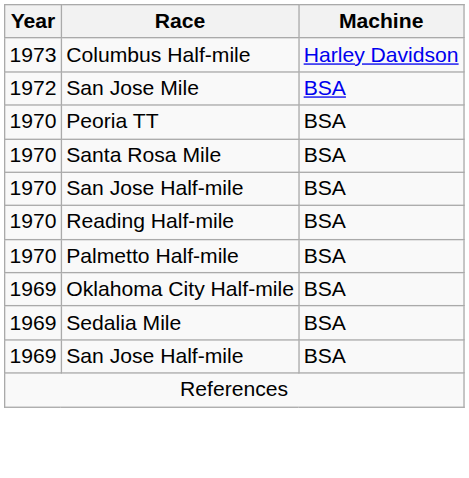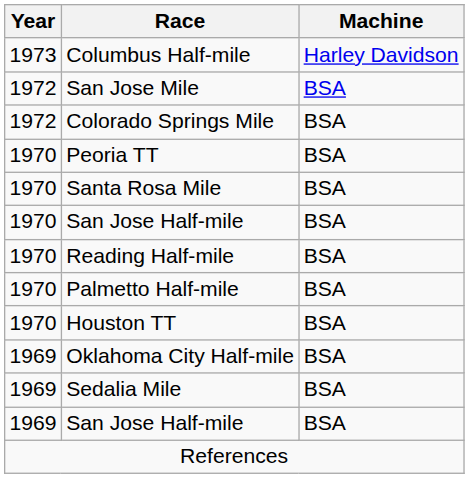+ row: 1972 | Colorado Springs Mile | BSA
+ row: 1970 | Houston TT | BSA
